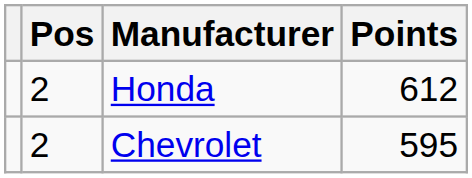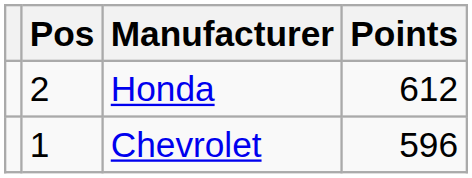Chevrolet | Pos: 2 -> 1
Chevrolet | Points: 595 -> 596
